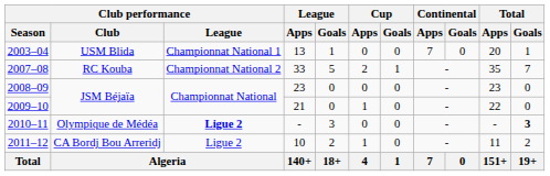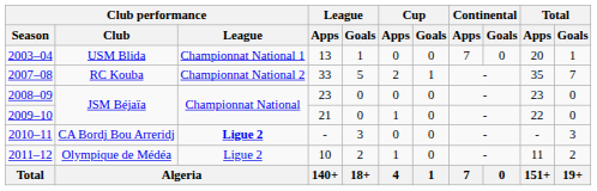2010–11 | Club performance / Club: Olympique de Médéa -> CA Bordj Bou Arreridj
2010–11 | Total / Goals: bold -> normal
2011–12 | Club performance / Club: CA Bordj Bou Arreridj -> Olympique de Médéa
